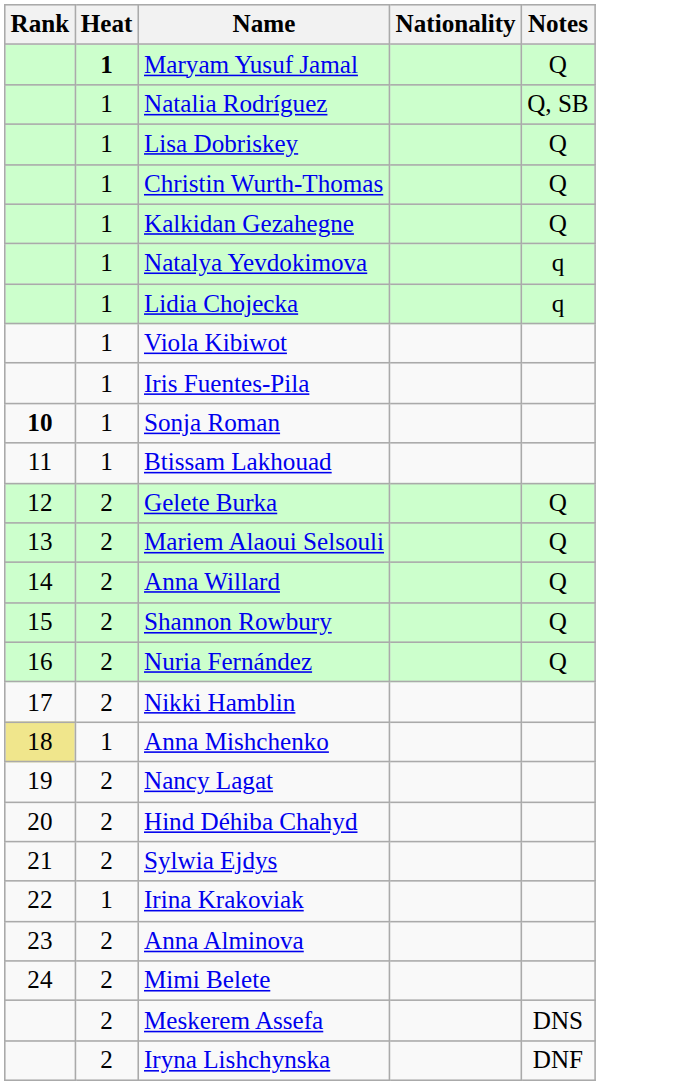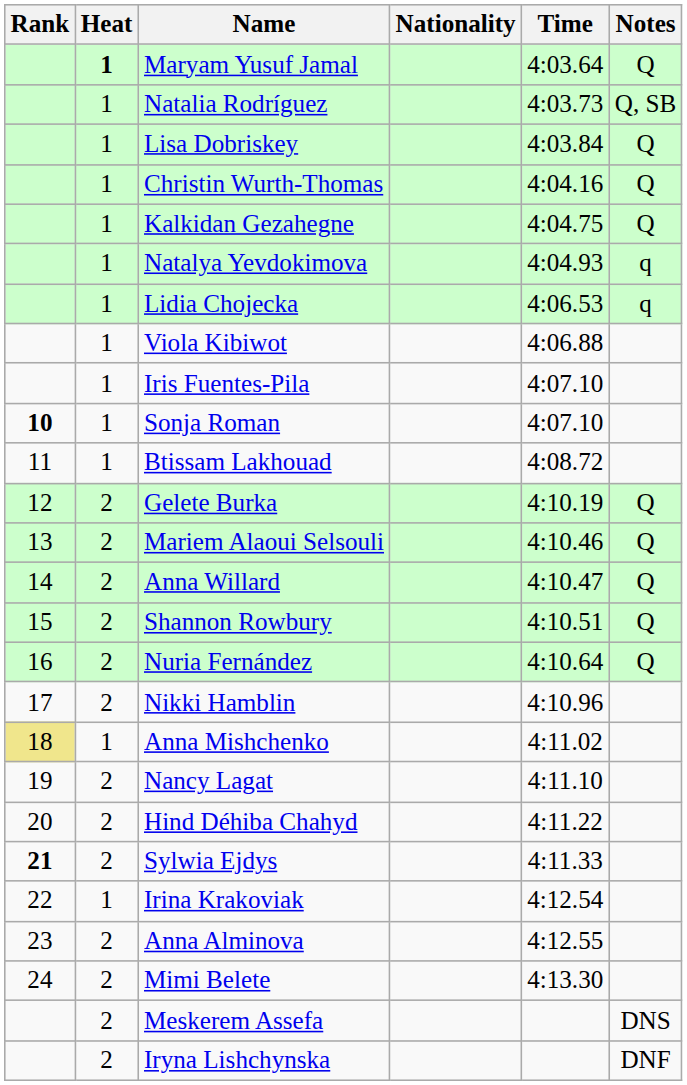+ column: Time | 4:03.64 | 4:03.73 | 4:03.84 | 4:04.16 | 4:04.75 | 4:04.93 | 4:06.53 | 4:06.88 | 4:07.10 | 4:07.10 | 4:08.72 | 4:10.19 | 4:10.46 | 4:10.47 | 4:10.51 | 4:10.64 | 4:10.96 | 4:11.02 | 4:11.10 | 4:11.22 | 4:11.33 | 4:12.54 | 4:12.55 | 4:13.30
Sylwia Ejdys | Rank: normal -> bold
